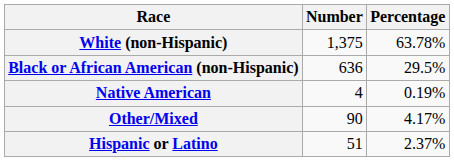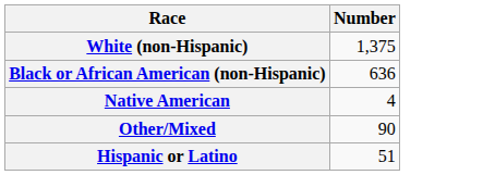- column: Percentage | 63.78% | 29.5% | 0.19% | 4.17% | 2.37%
